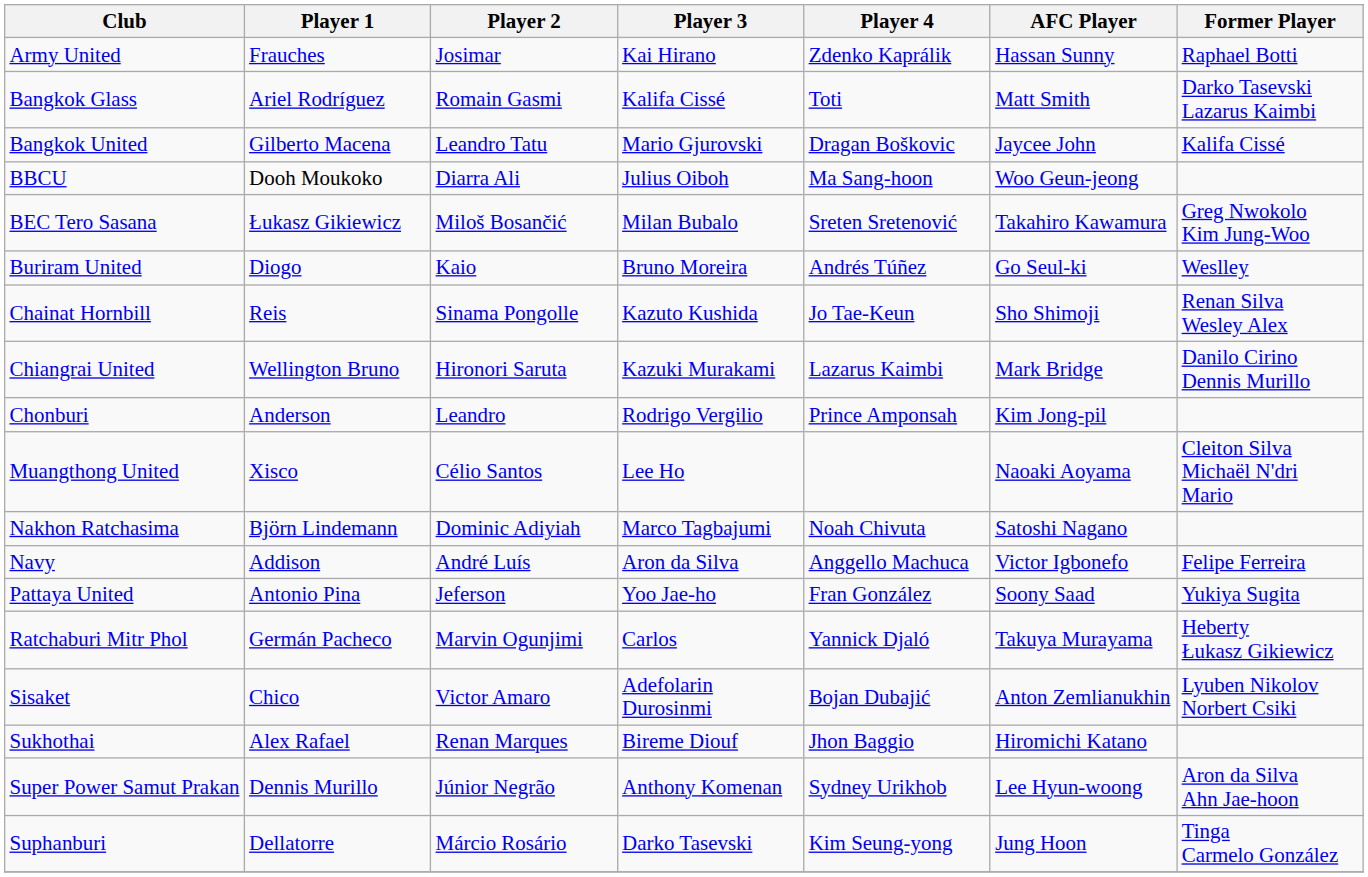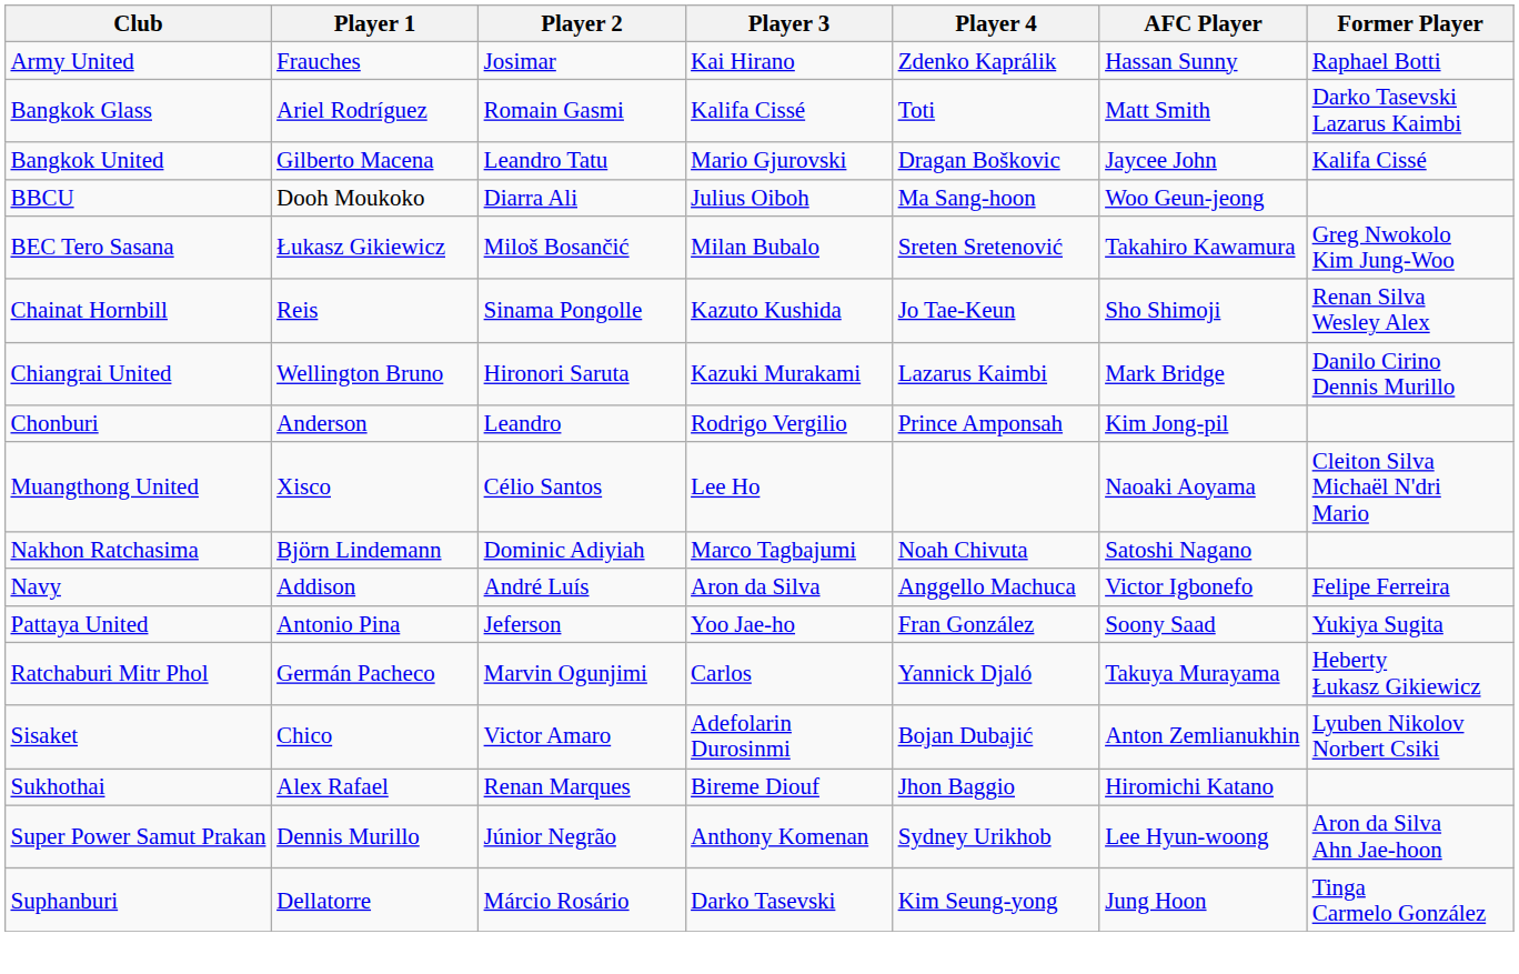- row: Buriram United | Diogo | Kaio | Bruno Moreira | Andrés Túñez | Go Seul-ki | Weslley
